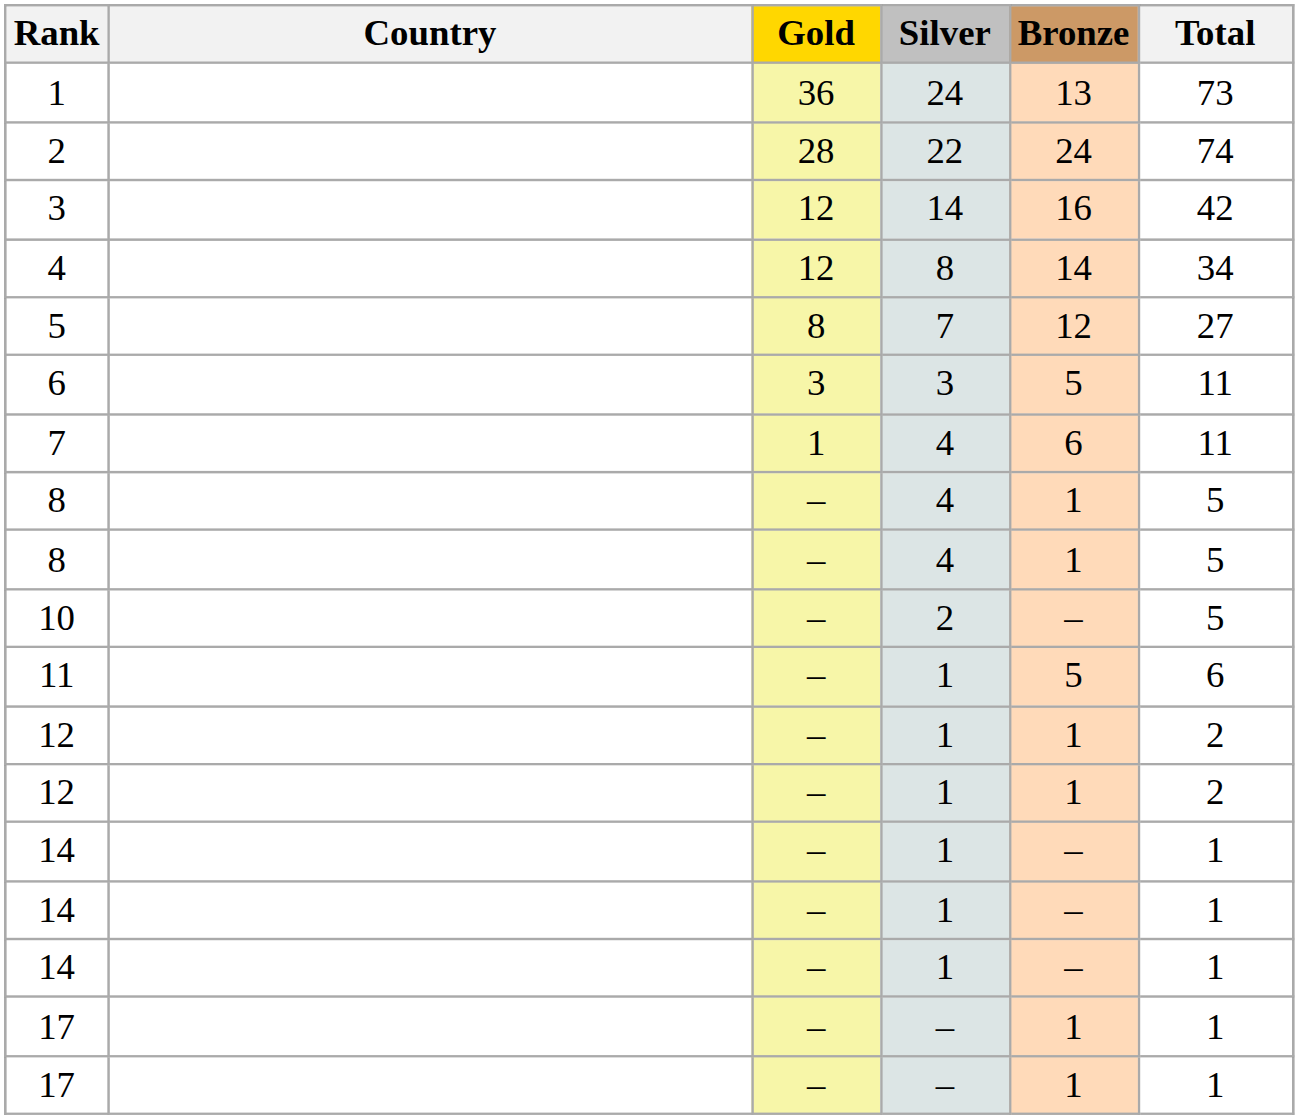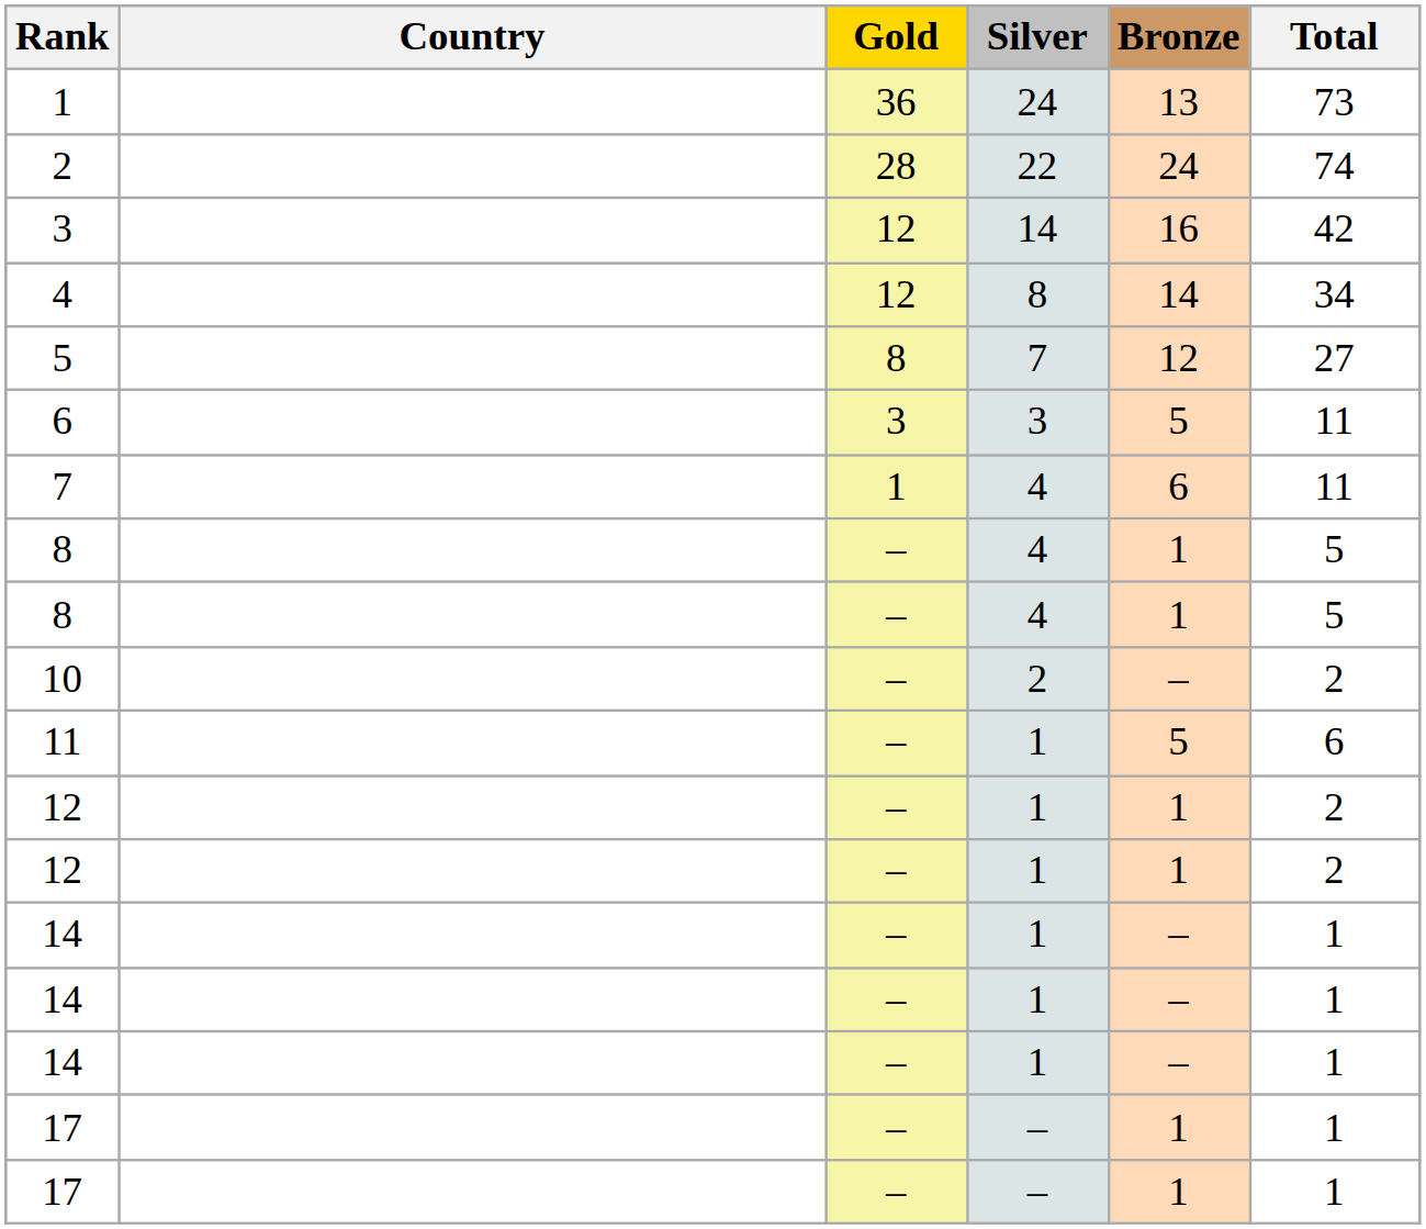10 | Total: 5 -> 2
